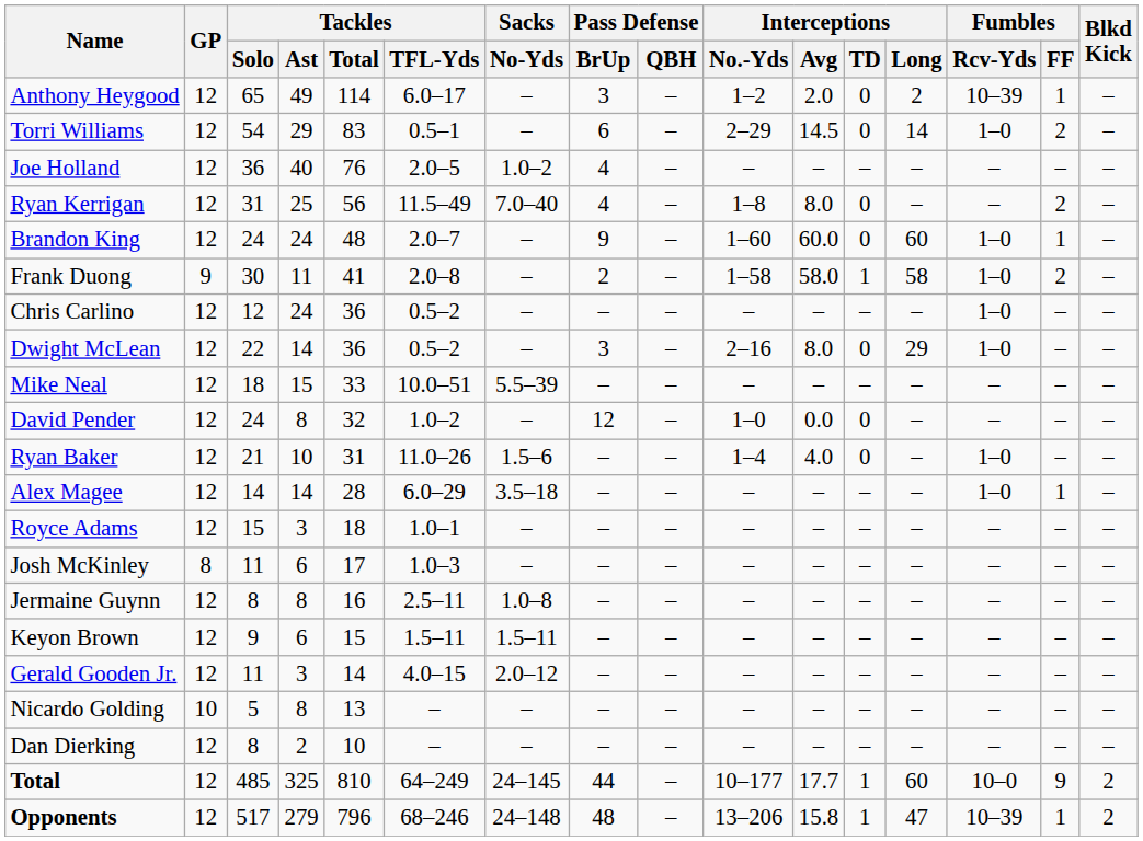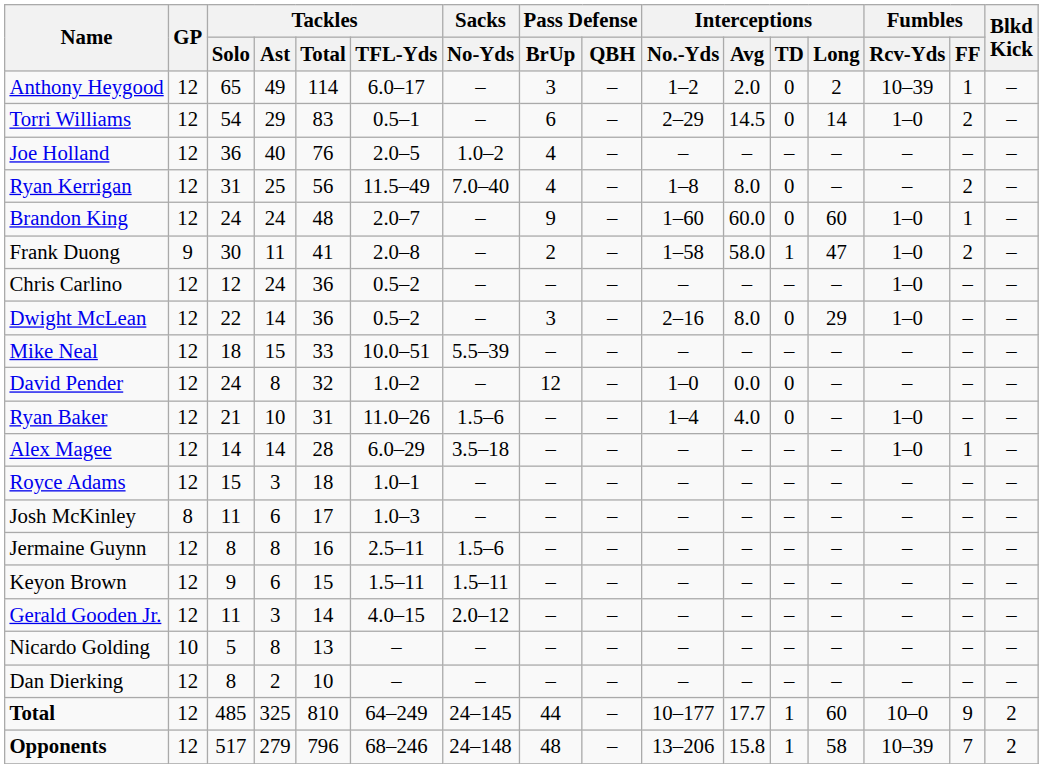Frank Duong | Interceptions / Long: 58 -> 47
Jermaine Guynn | Sacks / No-Yds: 1.0–8 -> 1.5–6
Opponents | Interceptions / Long: 47 -> 58
Opponents | Fumbles / FF: 1 -> 7
